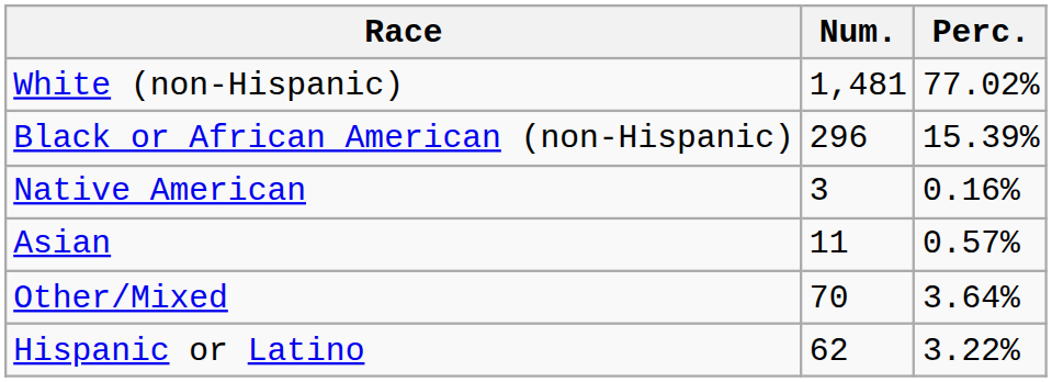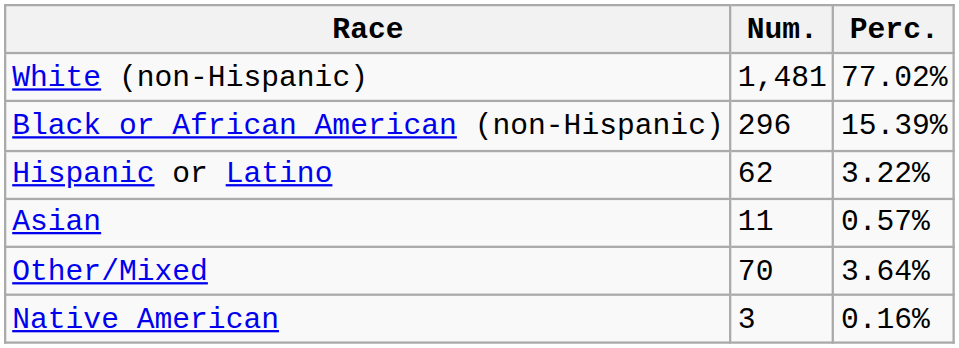rows swapped: Native American <-> Hispanic or Latino
